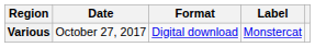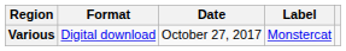columns swapped: Date <-> Format
